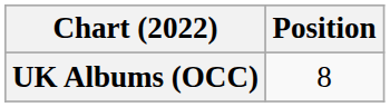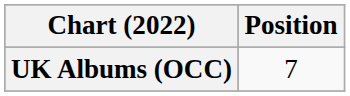UK Albums (OCC) | Position: 8 -> 7
